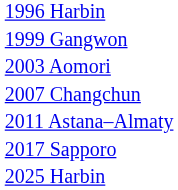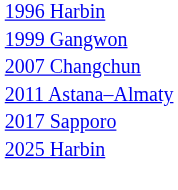- row: 2003 Aomori
